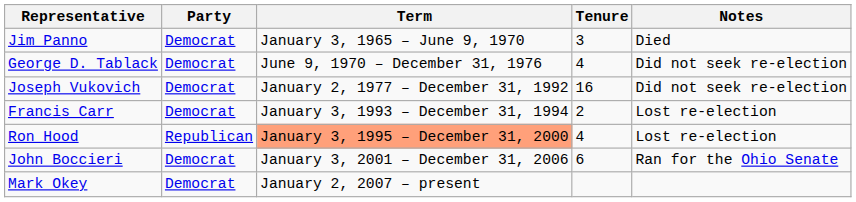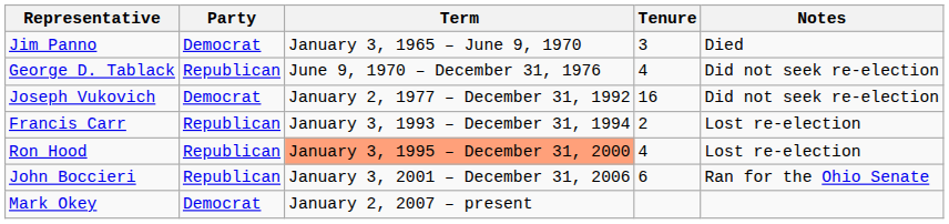George D. Tablack | Party: Democrat -> Republican
Francis Carr | Party: Democrat -> Republican
John Boccieri | Party: Democrat -> Republican
